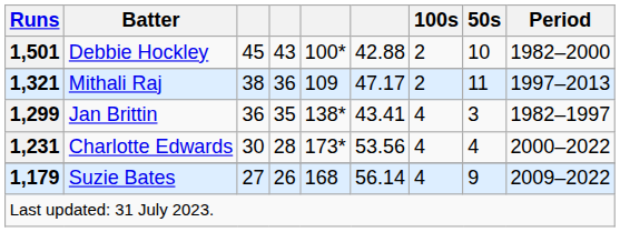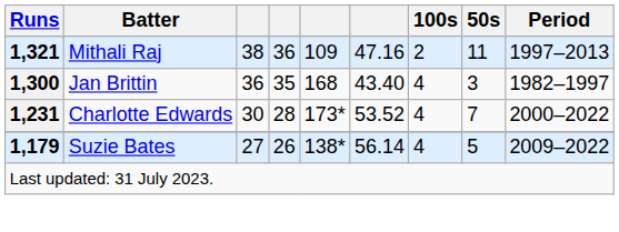- row: 1,501 | Debbie Hockley | 45 | 43 | 100* | 42.88 | 2 | 10 | 1982–2000
Mithali Raj | column 6: 47.17 -> 47.16
Jan Brittin | Runs: 1,299 -> 1,300
Jan Brittin | column 5: 138* -> 168
Jan Brittin | column 6: 43.41 -> 43.40
Charlotte Edwards | column 6: 53.56 -> 53.52
Charlotte Edwards | 50s: 4 -> 7
Suzie Bates | column 5: 168 -> 138*
Suzie Bates | 50s: 9 -> 5
